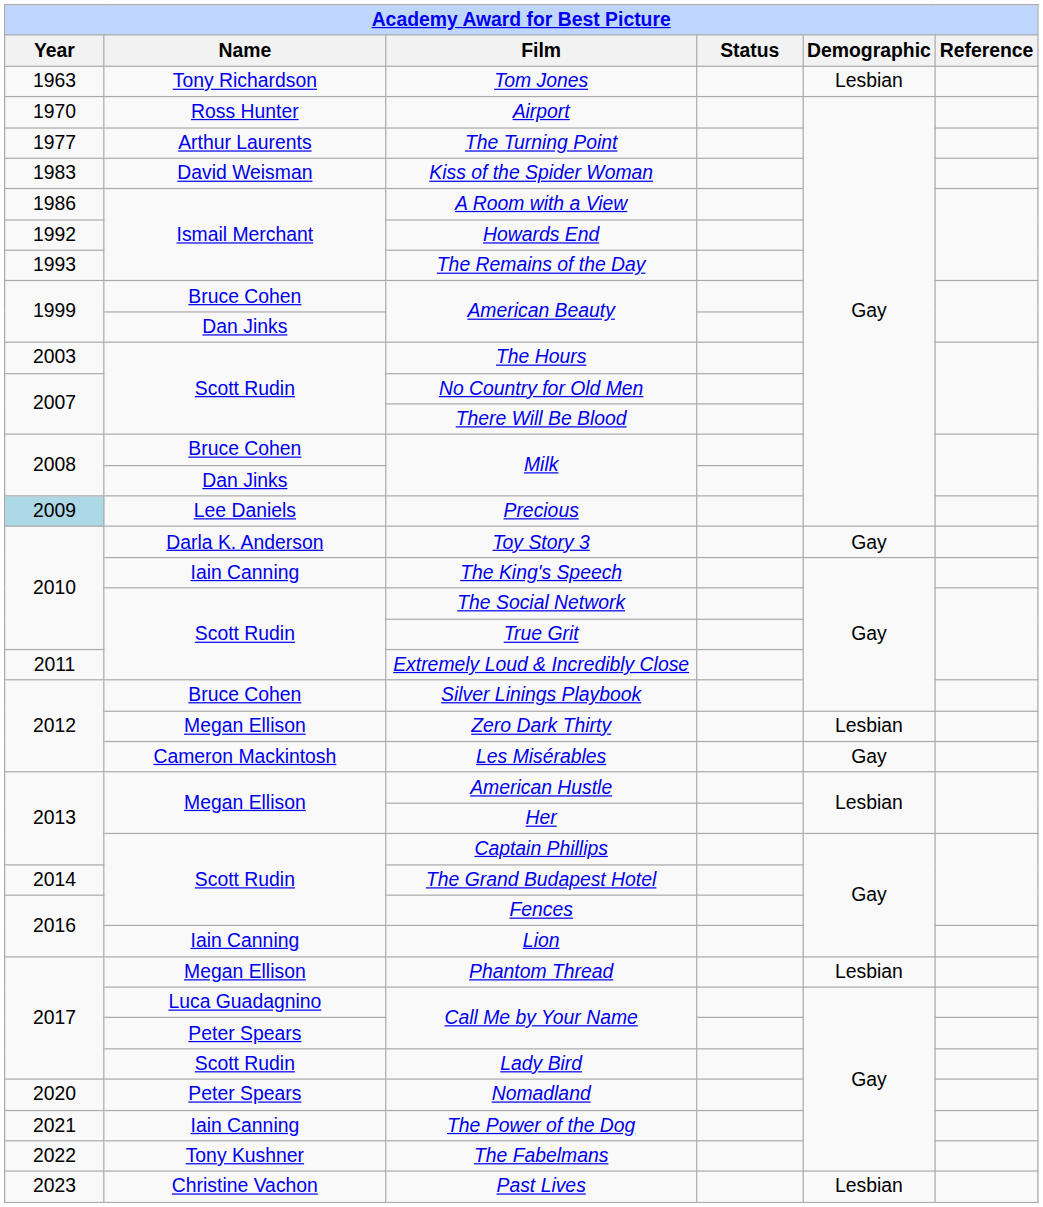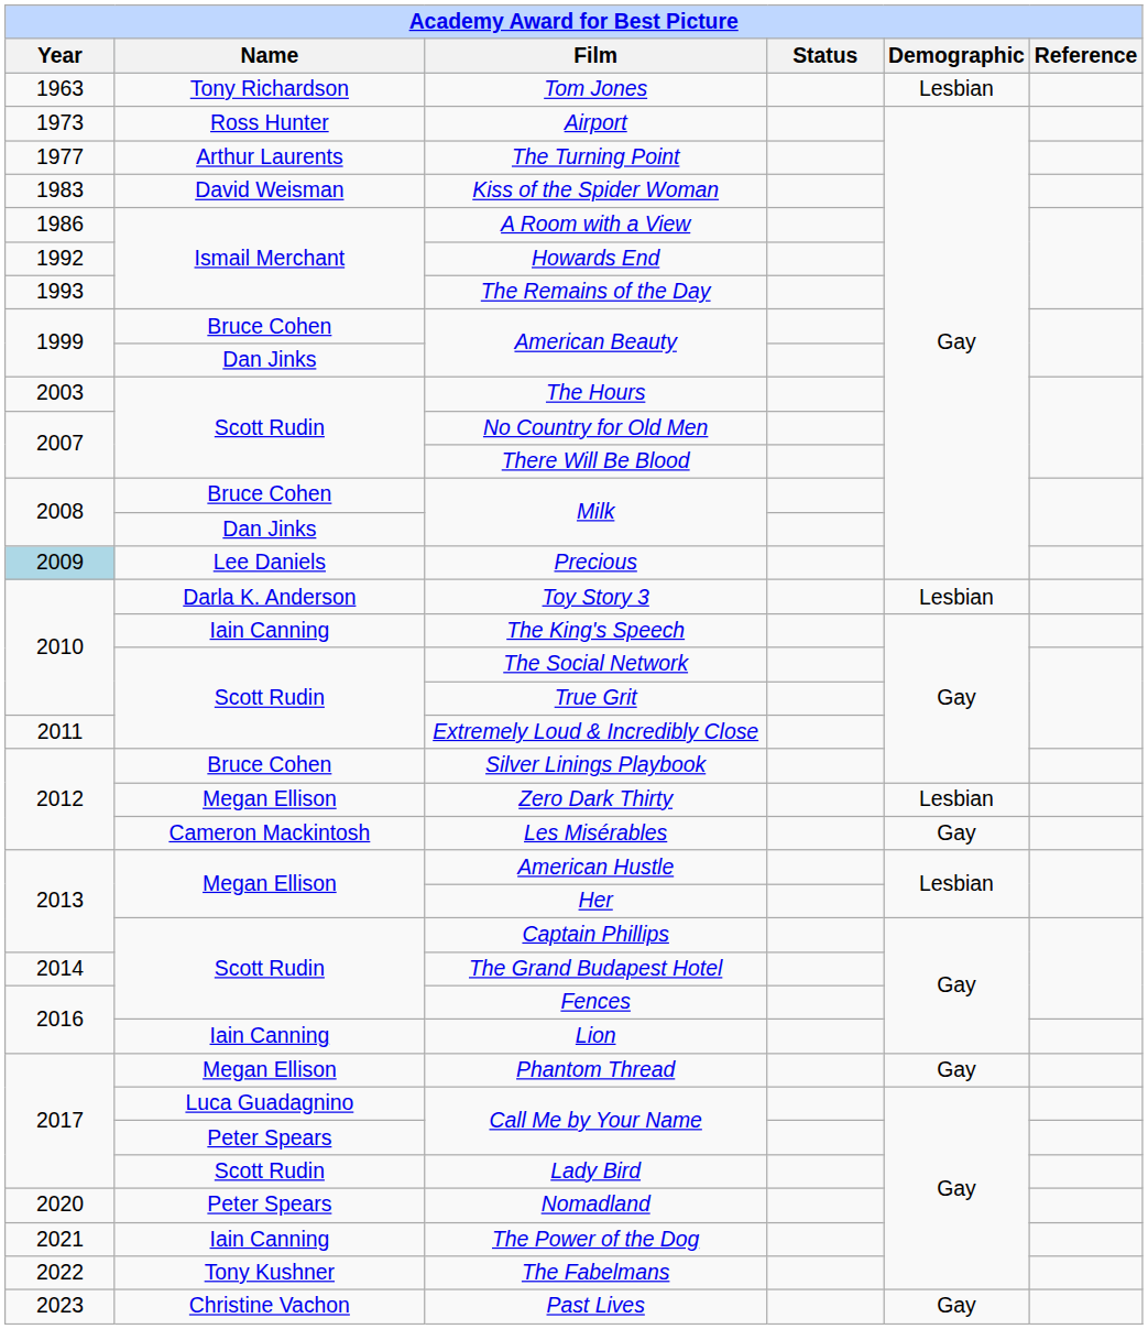Airport | Year: 1970 -> 1973
Toy Story 3 | Demographic: Gay -> Lesbian
Phantom Thread | Demographic: Lesbian -> Gay
Past Lives | Demographic: Lesbian -> Gay
